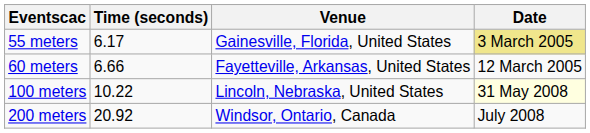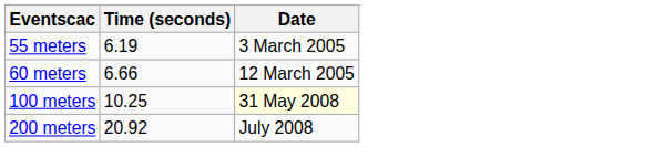- column: Venue | Gainesville, Florida, United States | Fayetteville, Arkansas, United States | Lincoln, Nebraska, United States | Windsor, Ontario, Canada
55 meters | Time (seconds): 6.17 -> 6.19
55 meters | Date: khaki background -> no background
100 meters | Time (seconds): 10.22 -> 10.25
